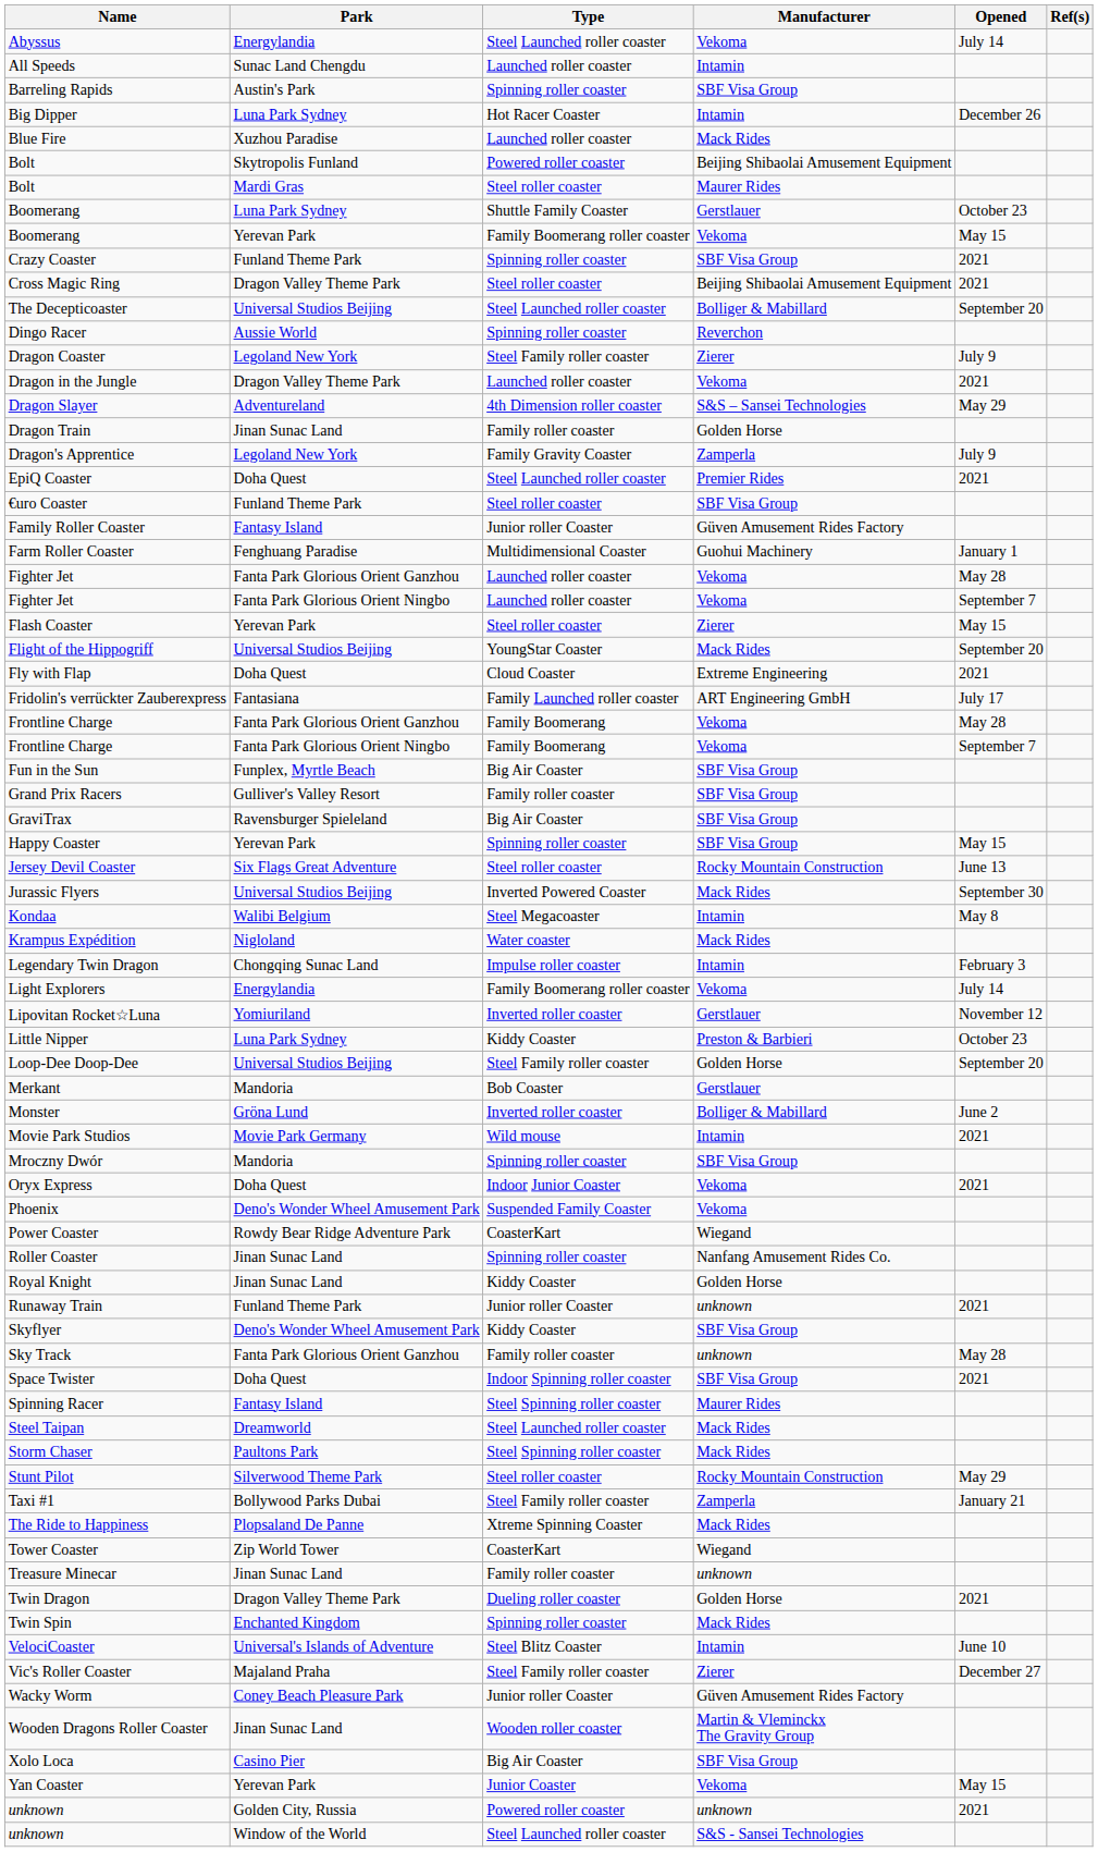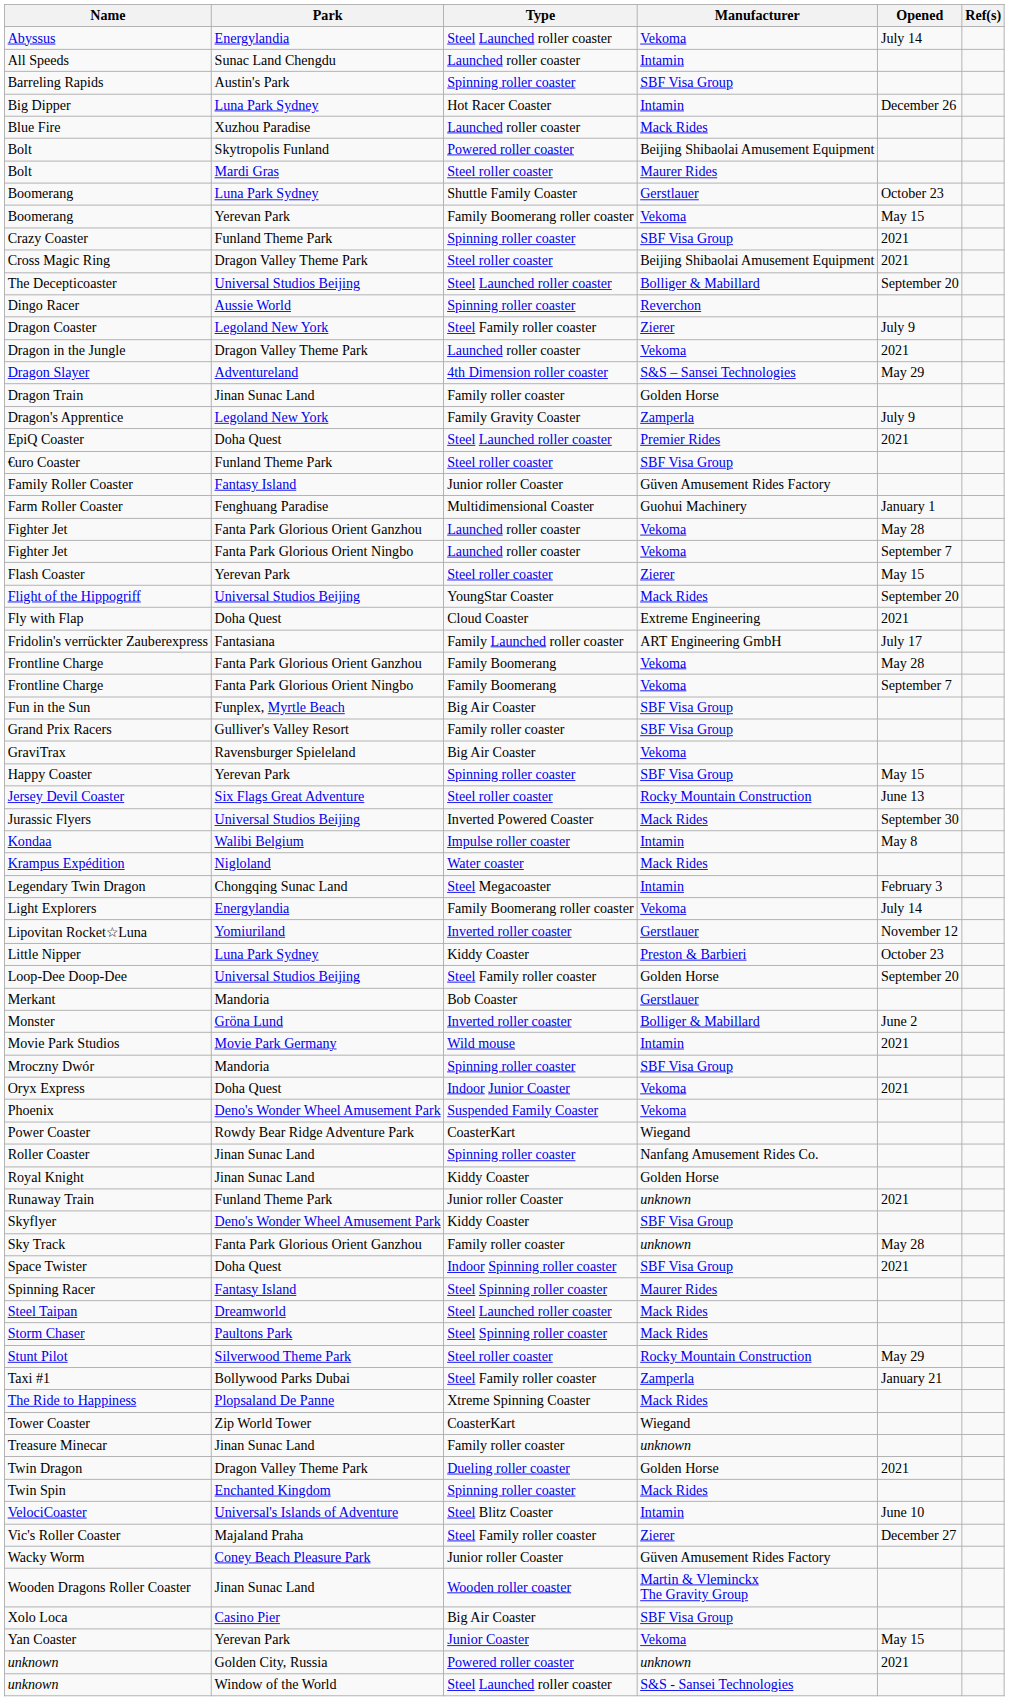GraviTrax | Manufacturer: SBF Visa Group -> Vekoma
Kondaa | Type: Steel Megacoaster -> Impulse roller coaster
Legendary Twin Dragon | Type: Impulse roller coaster -> Steel Megacoaster
